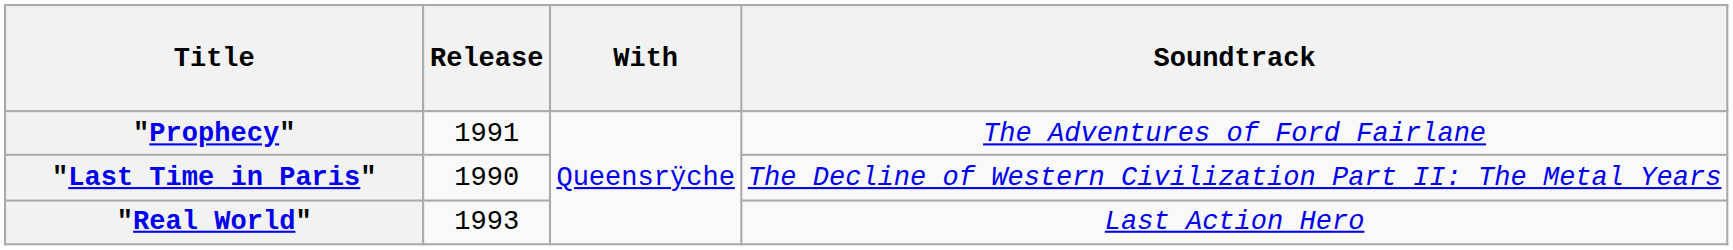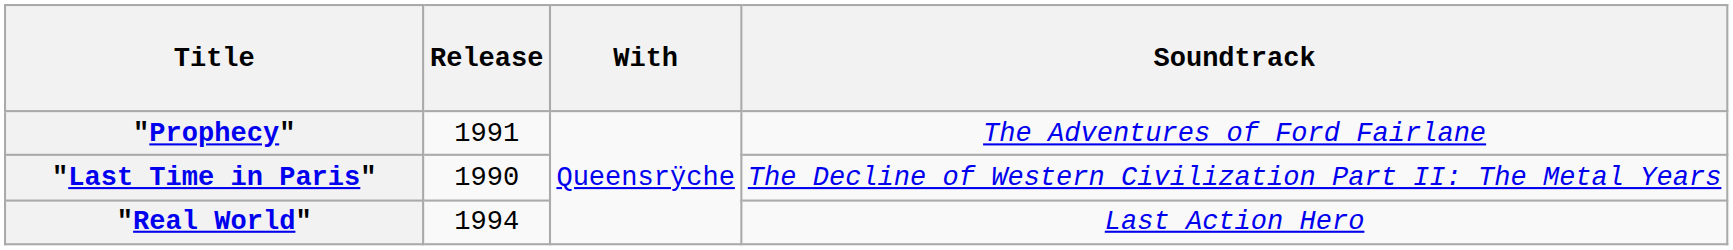"Real World" | Release: 1993 -> 1994
